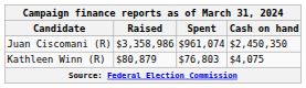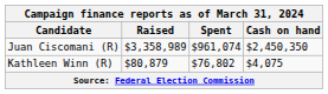Juan Ciscomani (R) | Raised: $3,358,986 -> $3,358,989
Kathleen Winn (R) | Spent: $76,803 -> $76,802
